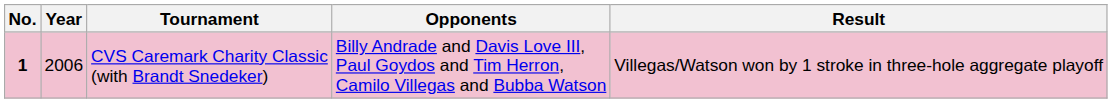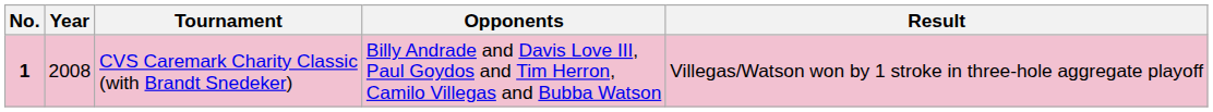CVS Caremark Charity Classic (with Brandt Snedeker) | Year: 2006 -> 2008
